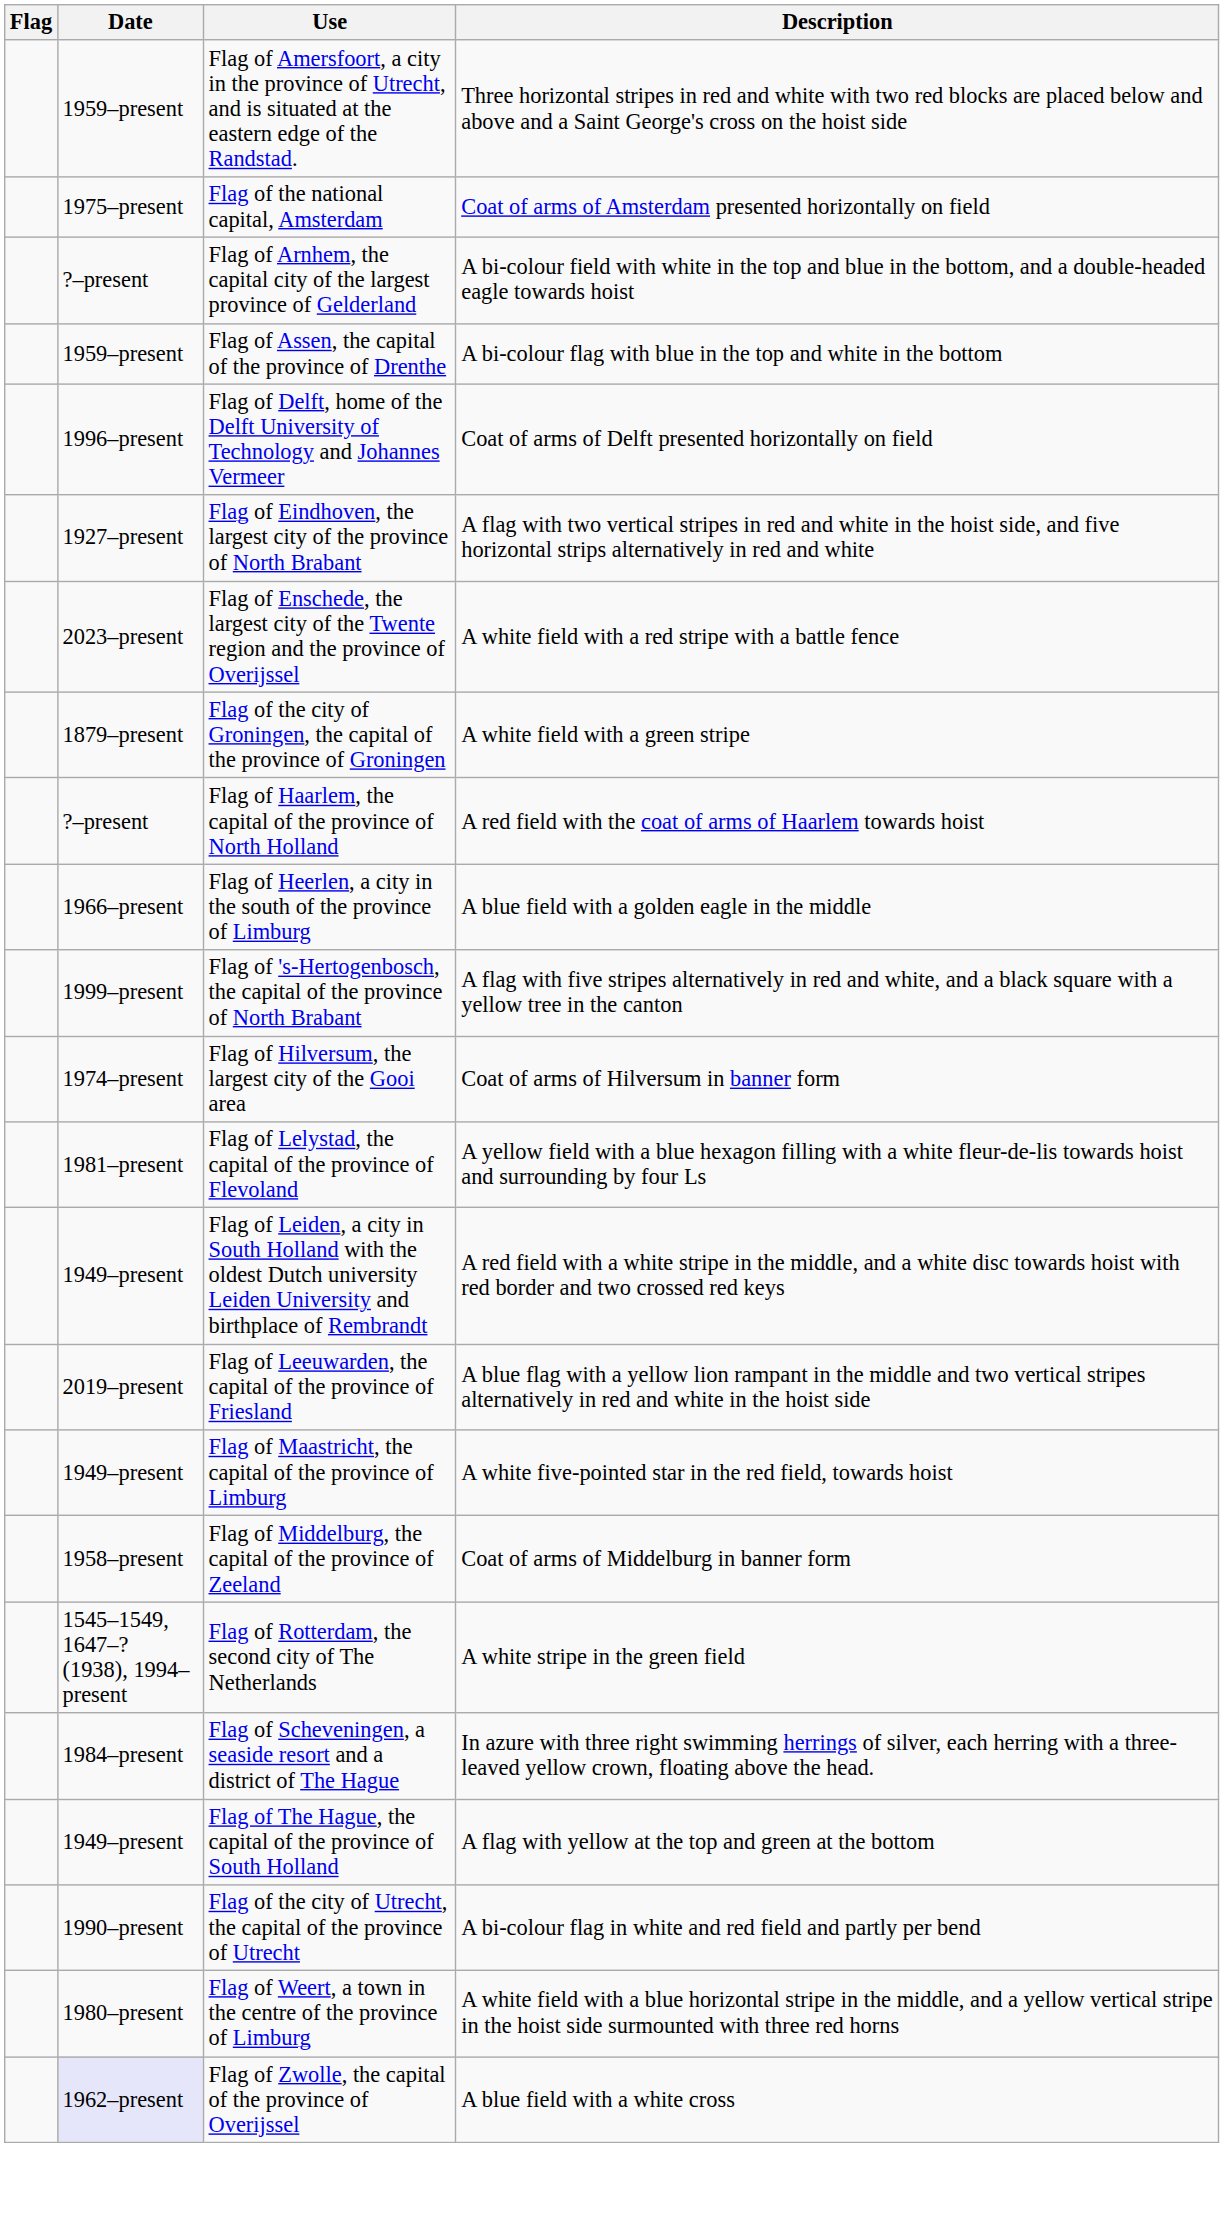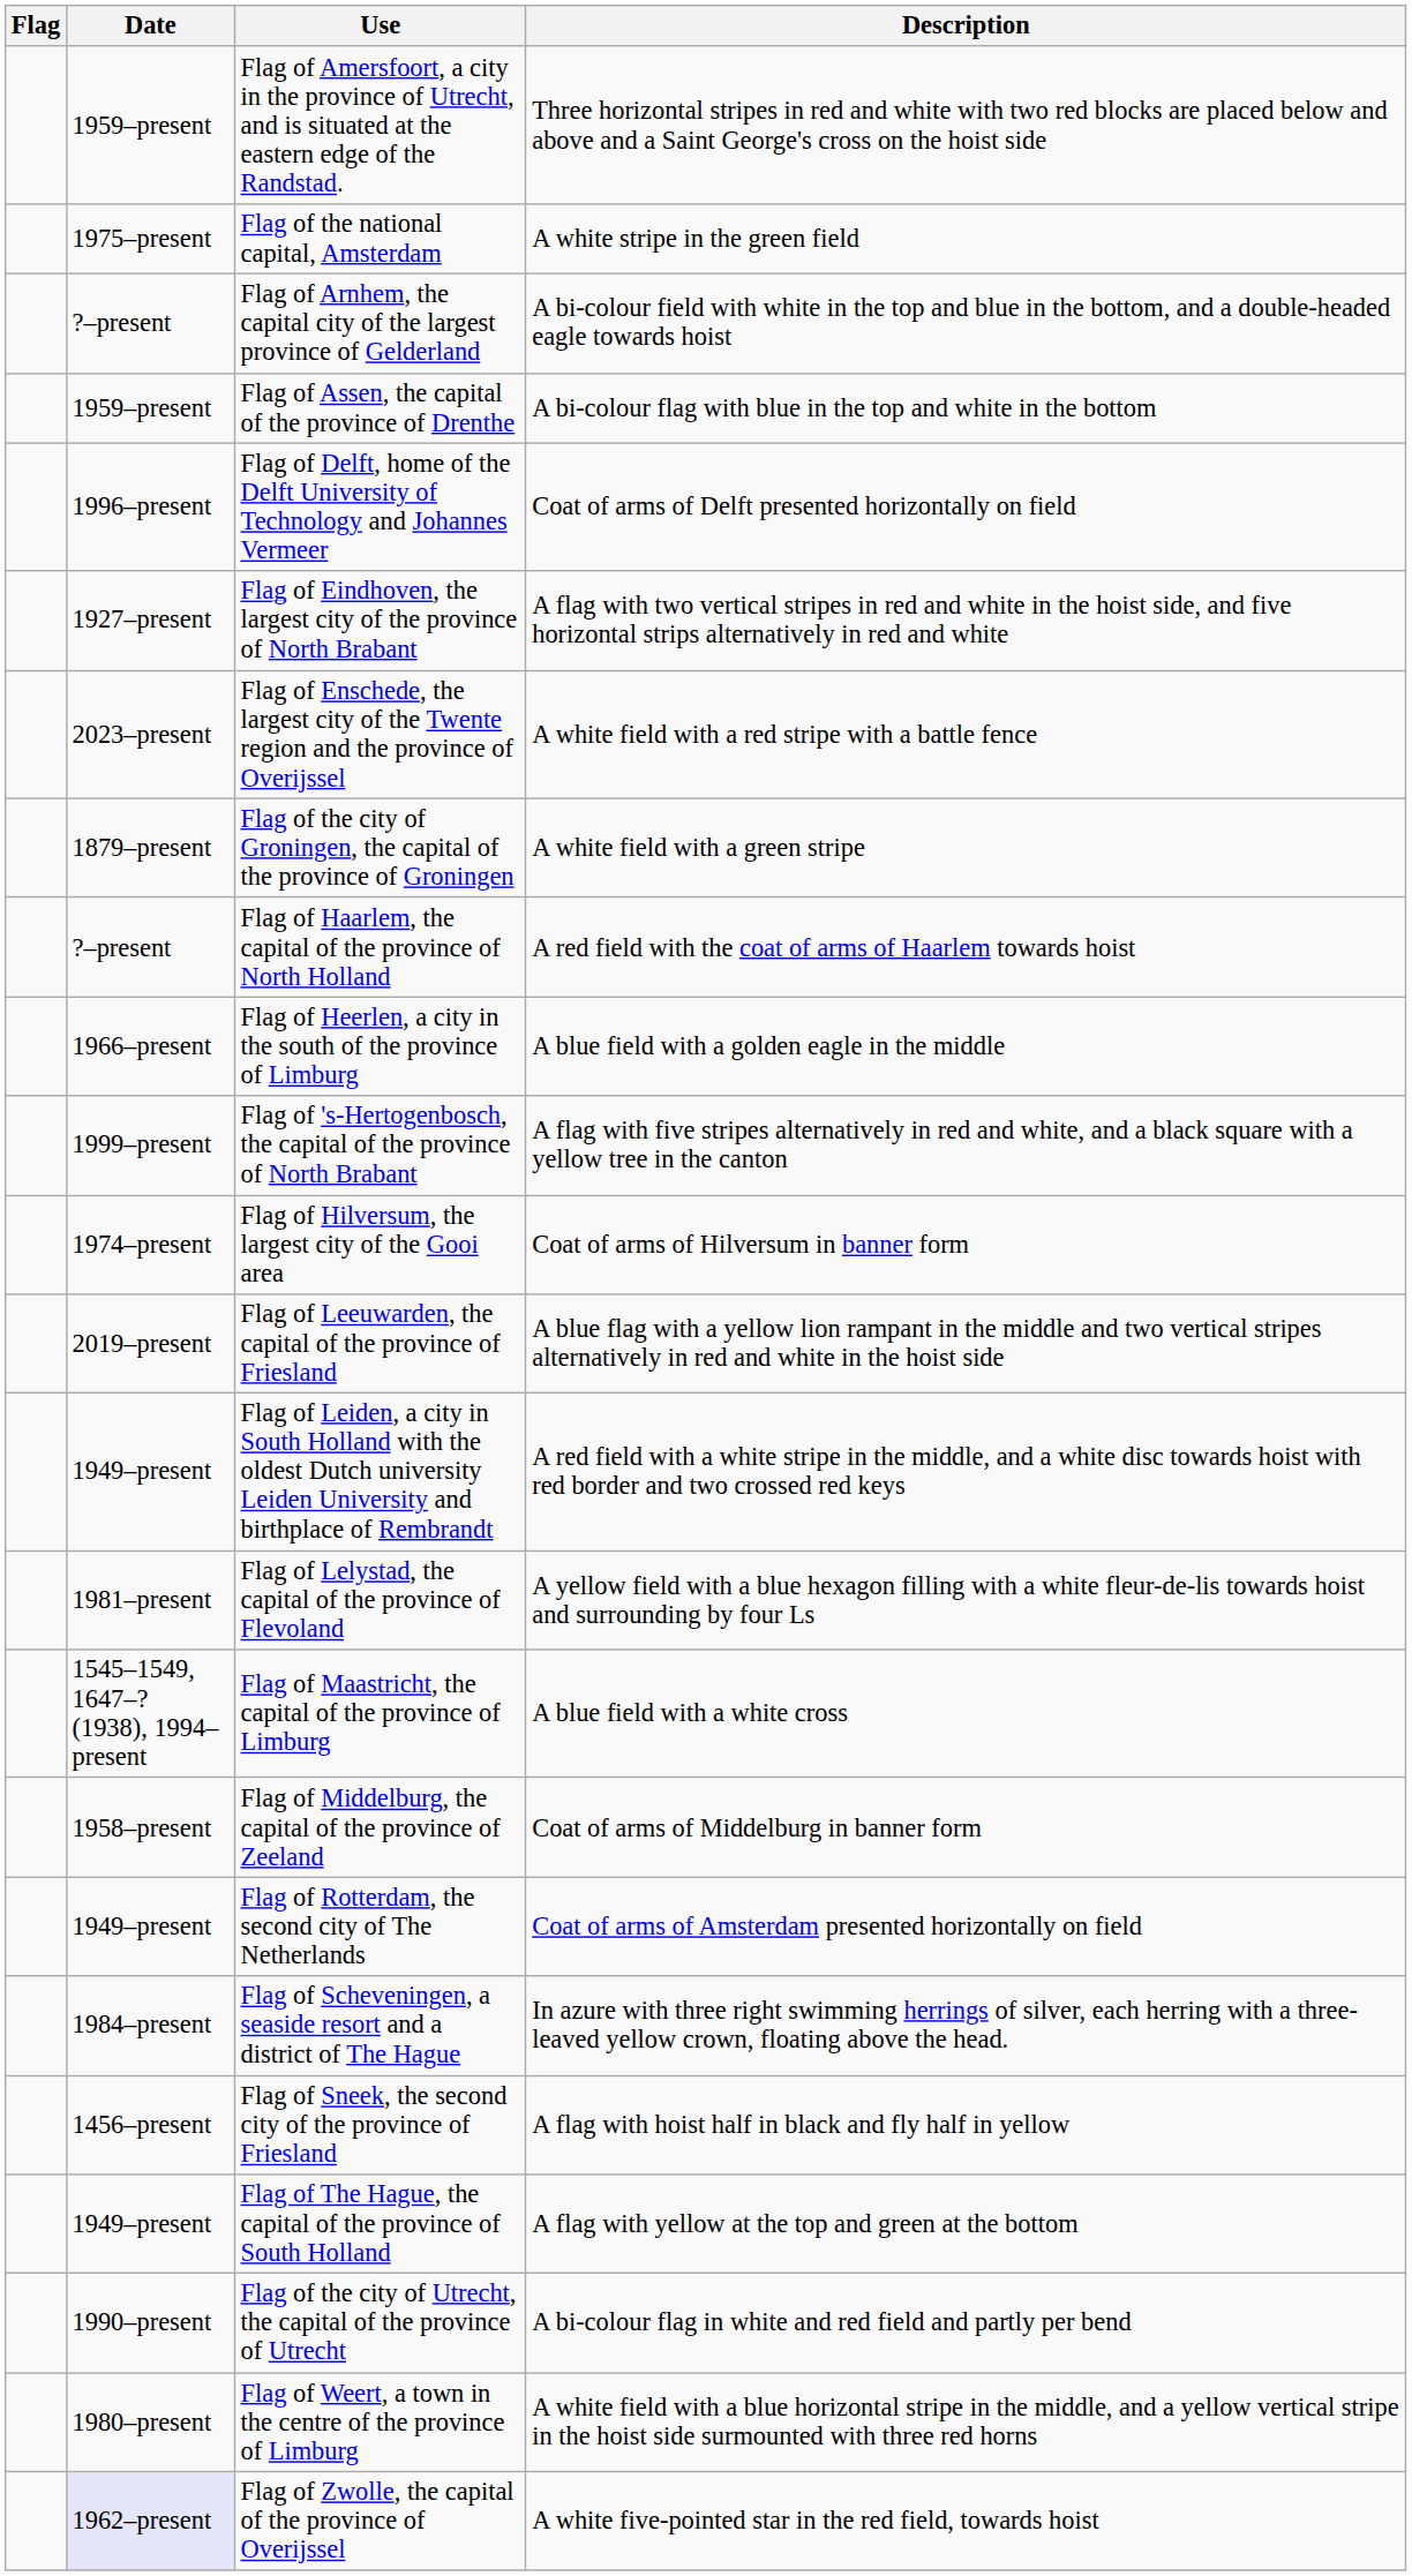Flag of the national capital, Amsterdam | Description: Coat of arms of Amsterdam presented horizontally on field -> A white stripe in the green field
rows swapped: Flag of Leeuwarden, the capital of the province of Friesland <-> Flag of Lelystad, the capital of the province of Flevoland
Flag of Maastricht, the capital of the province of Limburg | Date: 1949–present -> 1545–1549, 1647–? (1938), 1994–present
Flag of Maastricht, the capital of the province of Limburg | Description: A white five-pointed star in the red field, towards hoist -> A blue field with a white cross
Flag of Rotterdam, the second city of The Netherlands | Date: 1545–1549, 1647–? (1938), 1994–present -> 1949–present
Flag of Rotterdam, the second city of The Netherlands | Description: A white stripe in the green field -> Coat of arms of Amsterdam presented horizontally on field
+ row: 1456–present | Flag of Sneek, the second city of the province of Friesland | A flag with hoist half in black and fly half in yellow
Flag of Zwolle, the capital of the province of Overijssel | Description: A blue field with a white cross -> A white five-pointed star in the red field, towards hoist
